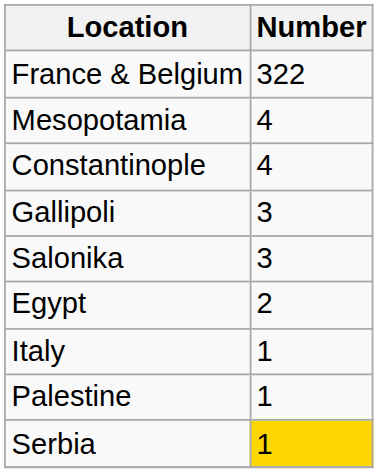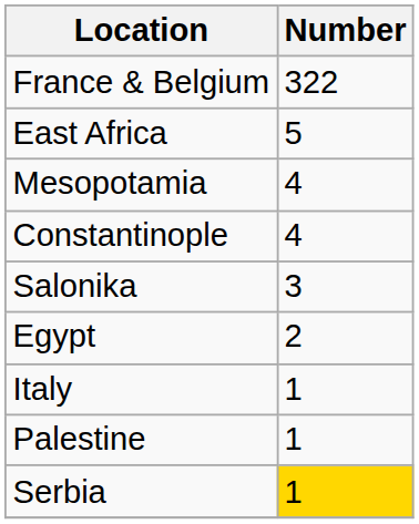+ row: East Africa | 5
- row: Gallipoli | 3
